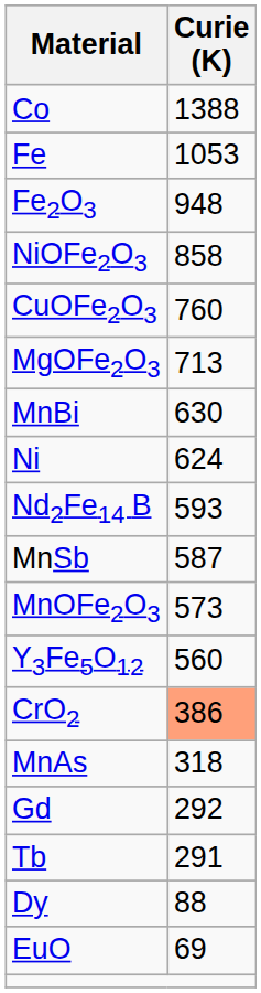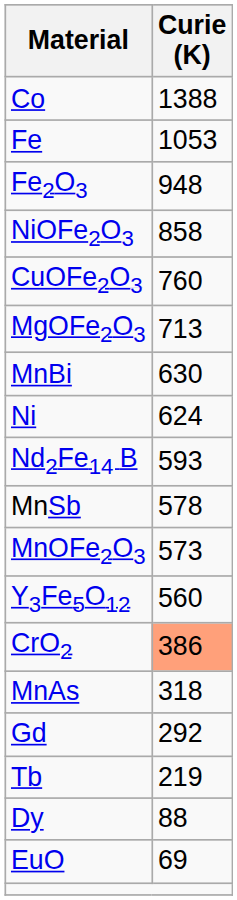MnSb | Curie (K): 587 -> 578
Tb | Curie (K): 291 -> 219
